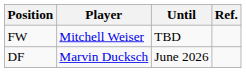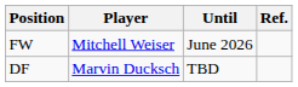FW | Until: TBD -> June 2026
DF | Until: June 2026 -> TBD
